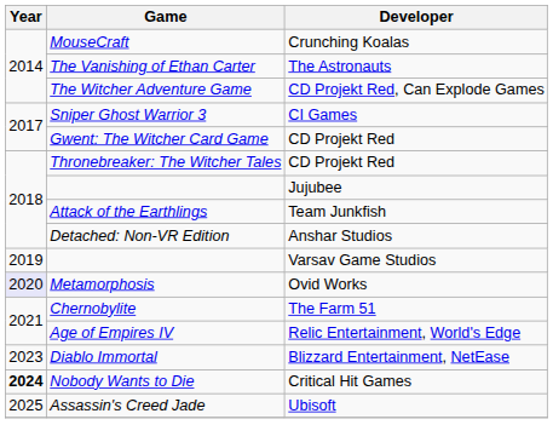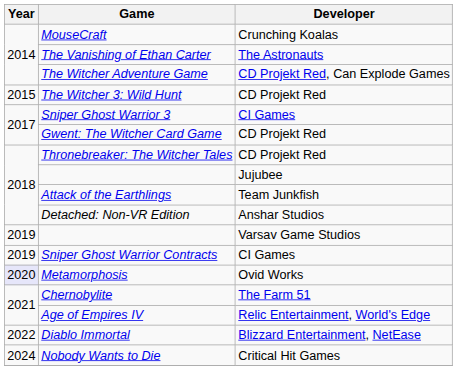+ row: 2015 | The Witcher 3: Wild Hunt | CD Projekt Red
+ row: 2019 | Sniper Ghost Warrior Contracts | CI Games
Diablo Immortal | Year: 2023 -> 2022
Nobody Wants to Die | Year: bold -> normal
- row: 2025 | Assassin's Creed Jade | Ubisoft
